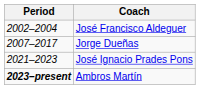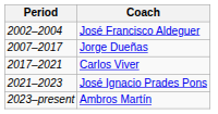+ row: 2017–2021 | Carlos Viver
Ambros Martín | Period: bold -> normal
